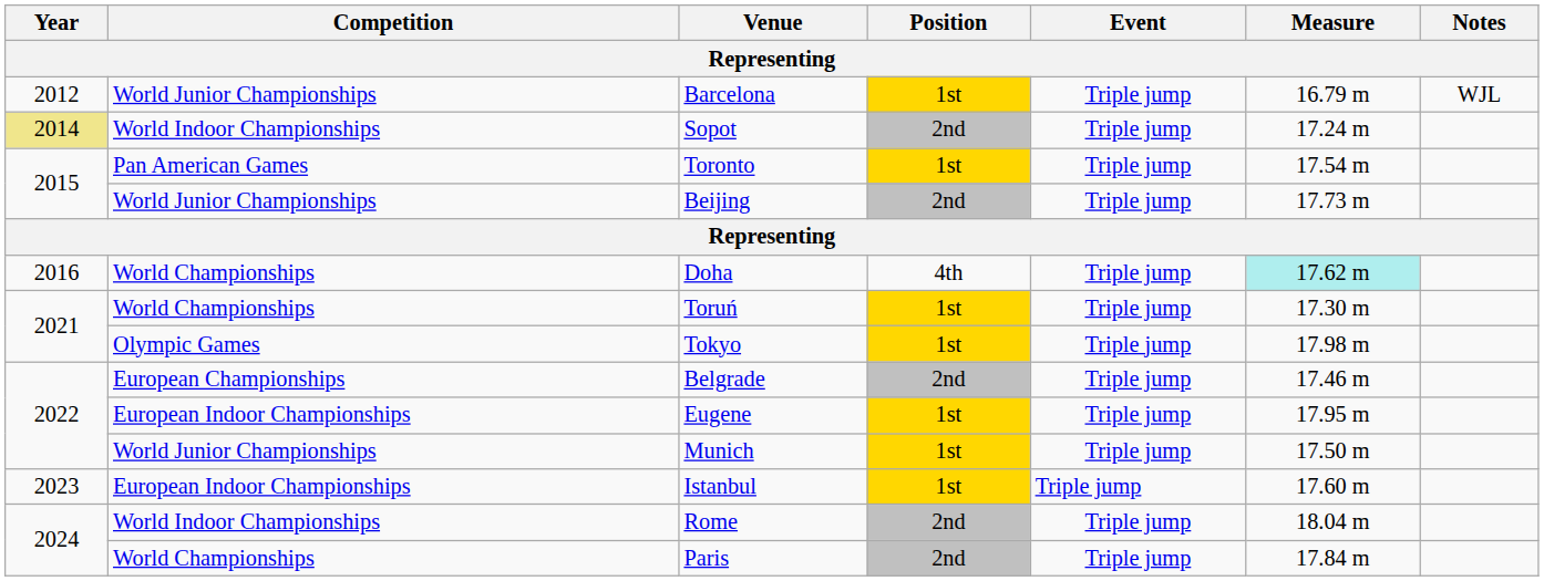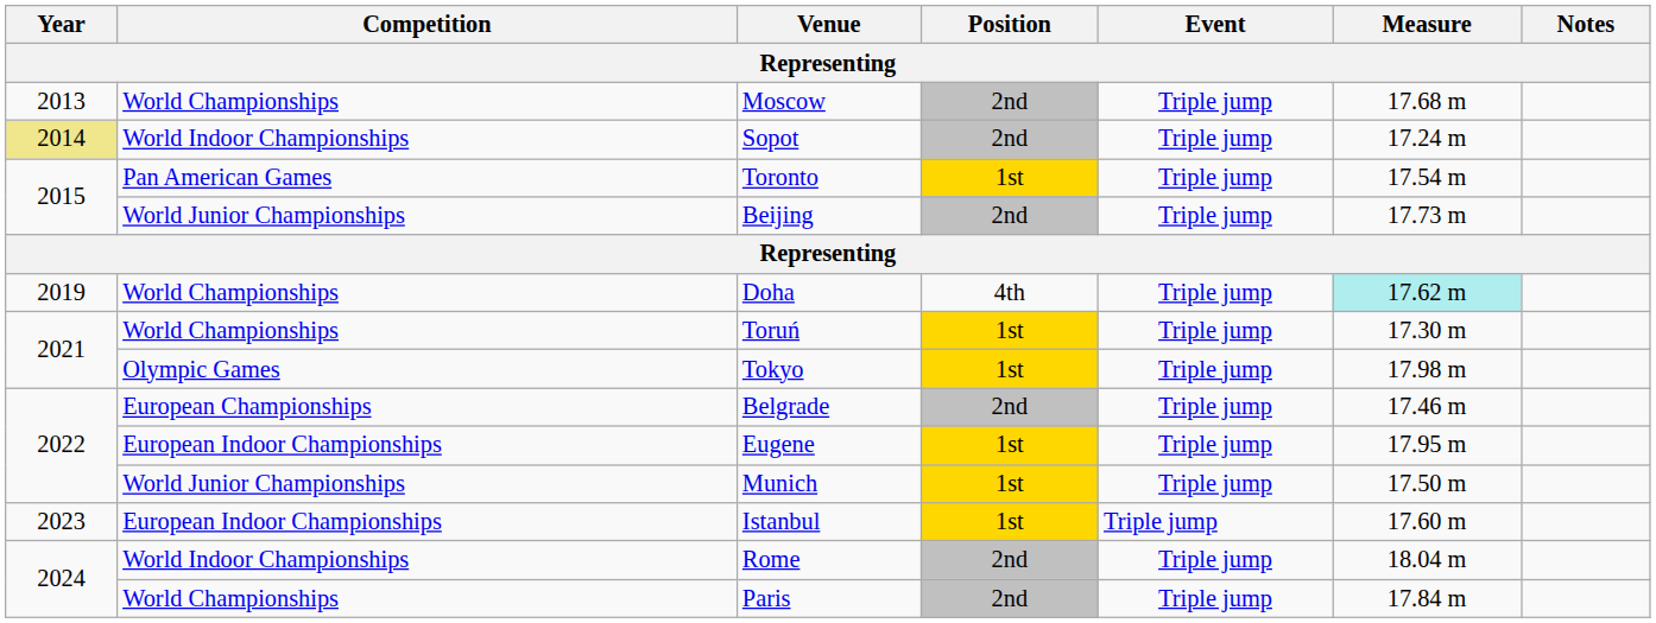- row: 2012 | World Junior Championships | Barcelona | 1st | Triple jump | 16.79 m | WJL
+ row: 2013 | World Championships | Moscow | 2nd | Triple jump | 17.68 m
Doha | Year: 2016 -> 2019
